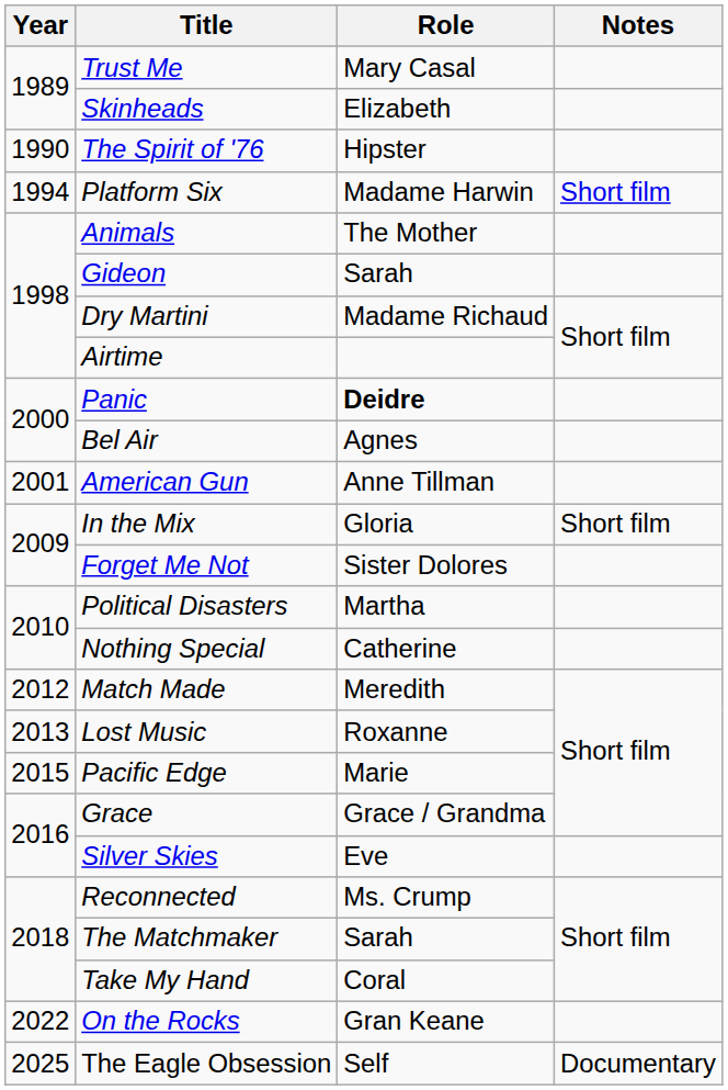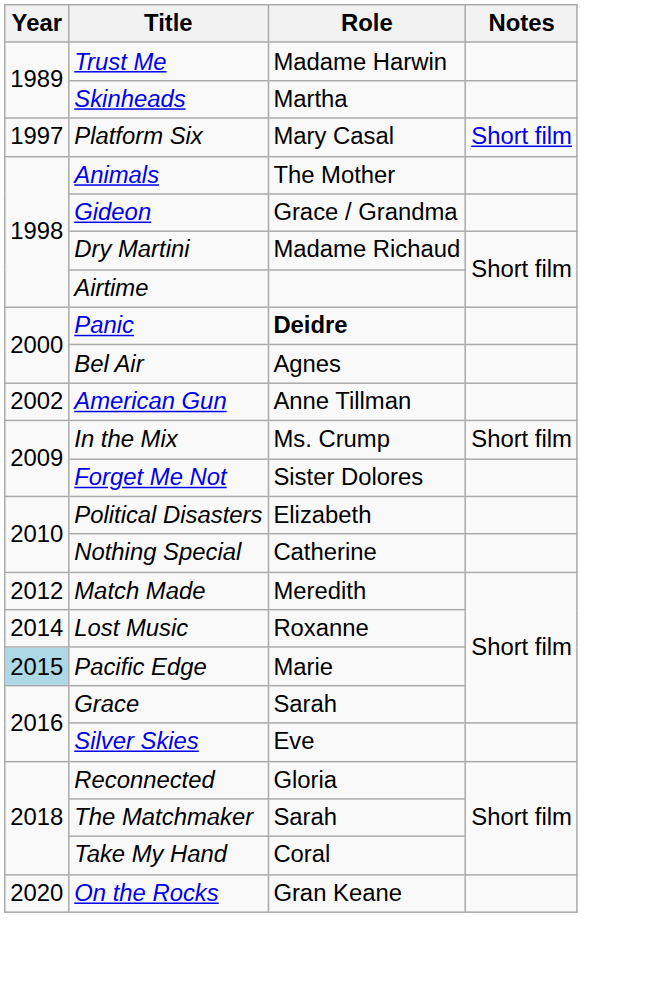Trust Me | Role: Mary Casal -> Madame Harwin
Skinheads | Role: Elizabeth -> Martha
- row: 1990 | The Spirit of '76 | Hipster
Platform Six | Year: 1994 -> 1997
Platform Six | Role: Madame Harwin -> Mary Casal
Gideon | Role: Sarah -> Grace / Grandma
American Gun | Year: 2001 -> 2002
In the Mix | Role: Gloria -> Ms. Crump
Political Disasters | Role: Martha -> Elizabeth
Lost Music | Year: 2013 -> 2014
Pacific Edge | Year: no background -> lightblue background
Grace | Role: Grace / Grandma -> Sarah
Reconnected | Role: Ms. Crump -> Gloria
On the Rocks | Year: 2022 -> 2020
- row: 2025 | The Eagle Obsession | Self | Documentary
